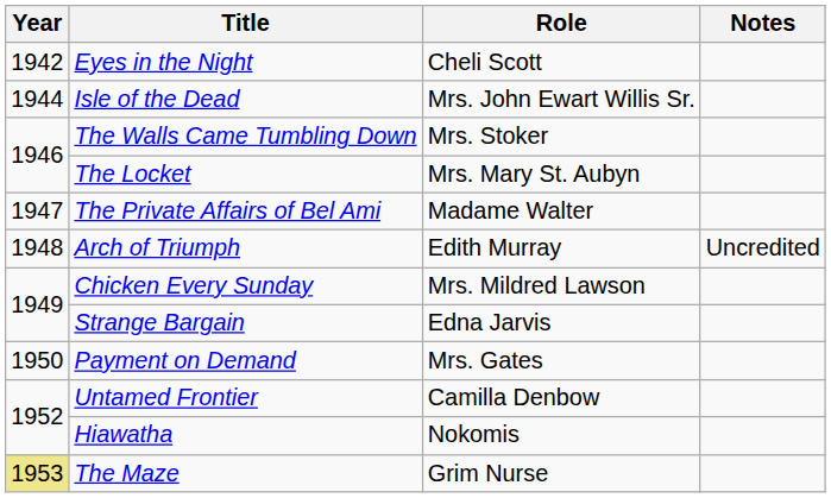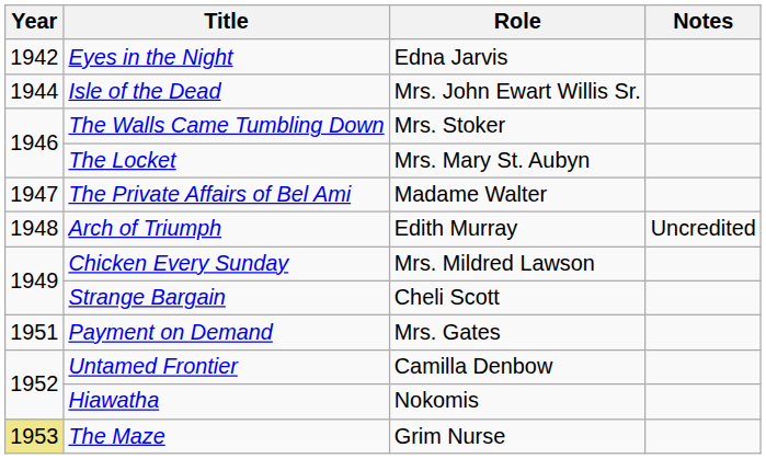Eyes in the Night | Role: Cheli Scott -> Edna Jarvis
Strange Bargain | Role: Edna Jarvis -> Cheli Scott
Payment on Demand | Year: 1950 -> 1951
